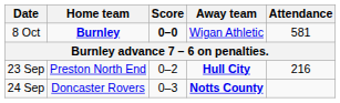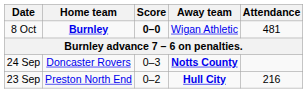8 Oct | Attendance: 581 -> 481
rows swapped: 23 Sep <-> 24 Sep
